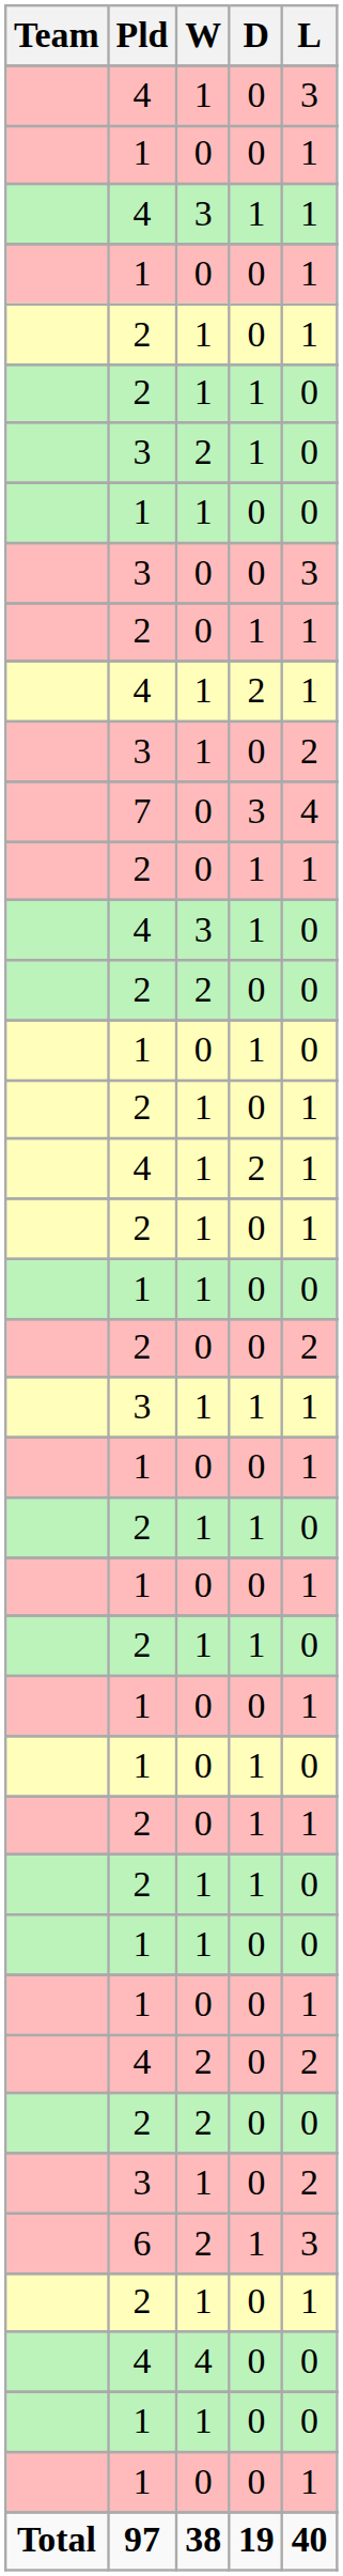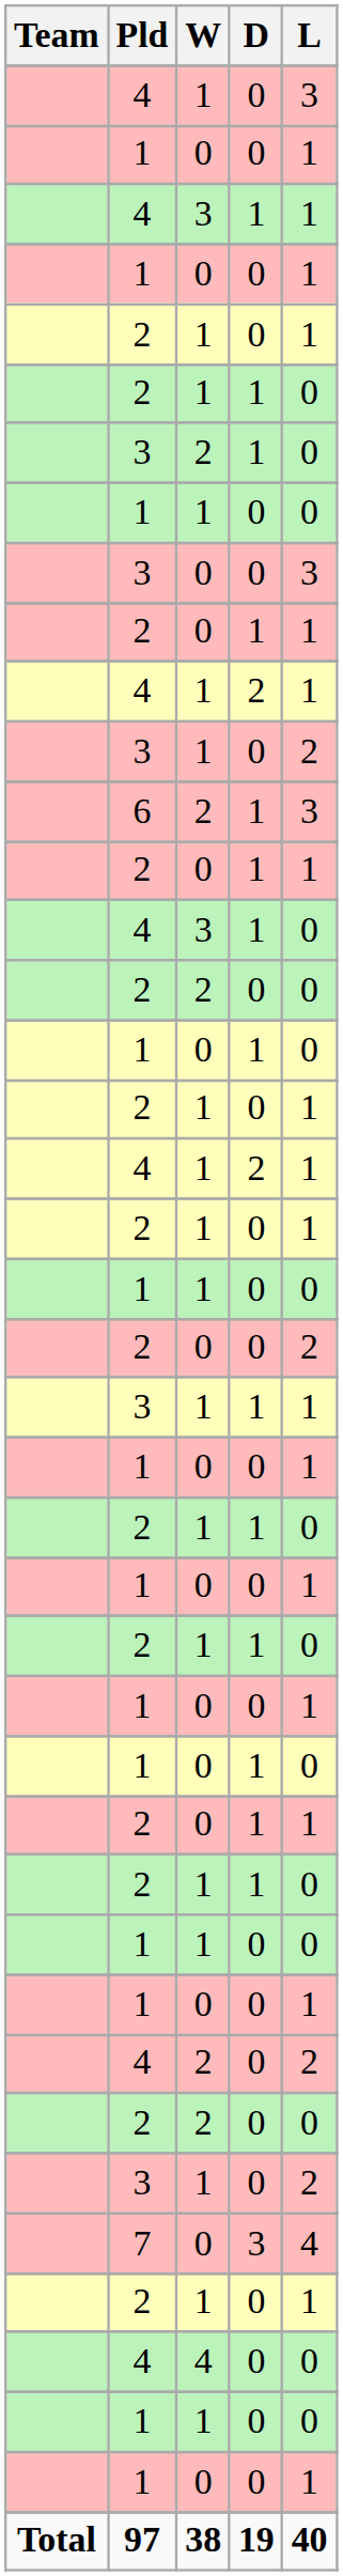rows swapped: 7 <-> 6
